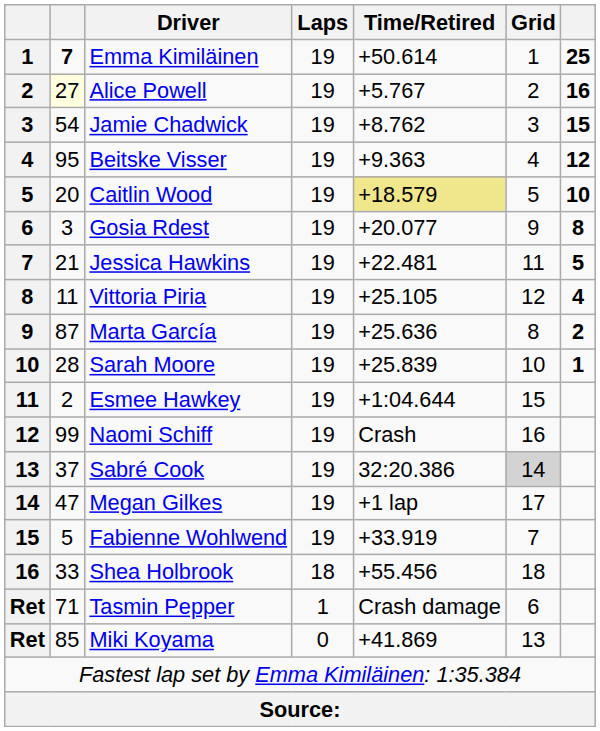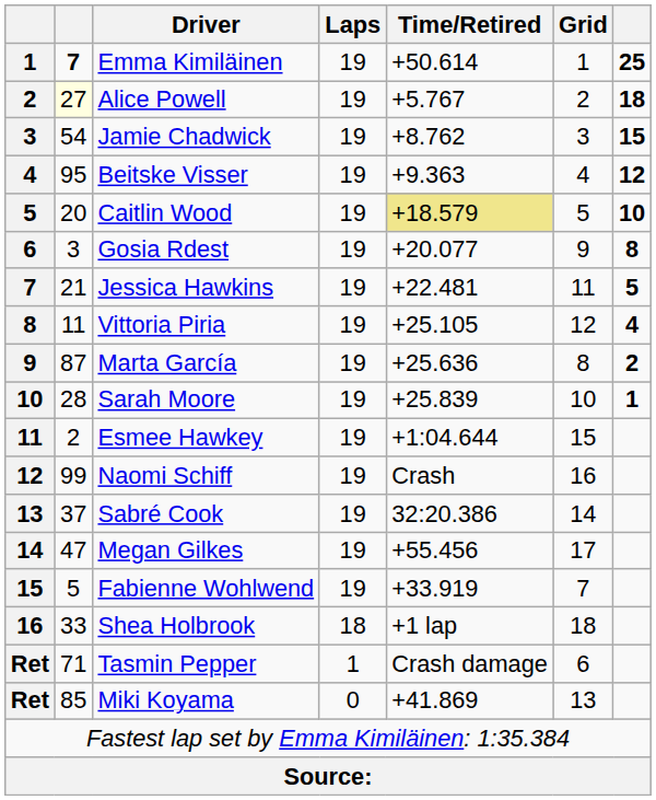Alice Powell | column 7: 16 -> 18
Sabré Cook | Grid: lightgrey background -> no background
Megan Gilkes | Time/Retired: +1 lap -> +55.456
Shea Holbrook | Time/Retired: +55.456 -> +1 lap
